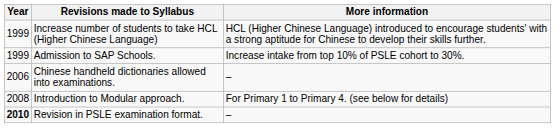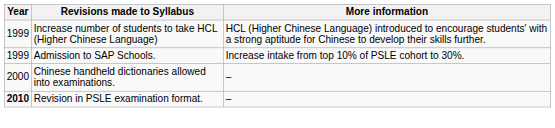Chinese handheld dictionaries allowed into examinations. | Year: 2006 -> 2000
- row: 2008 | Introduction to Modular approach. | For Primary 1 to Primary 4. (see below for details)
